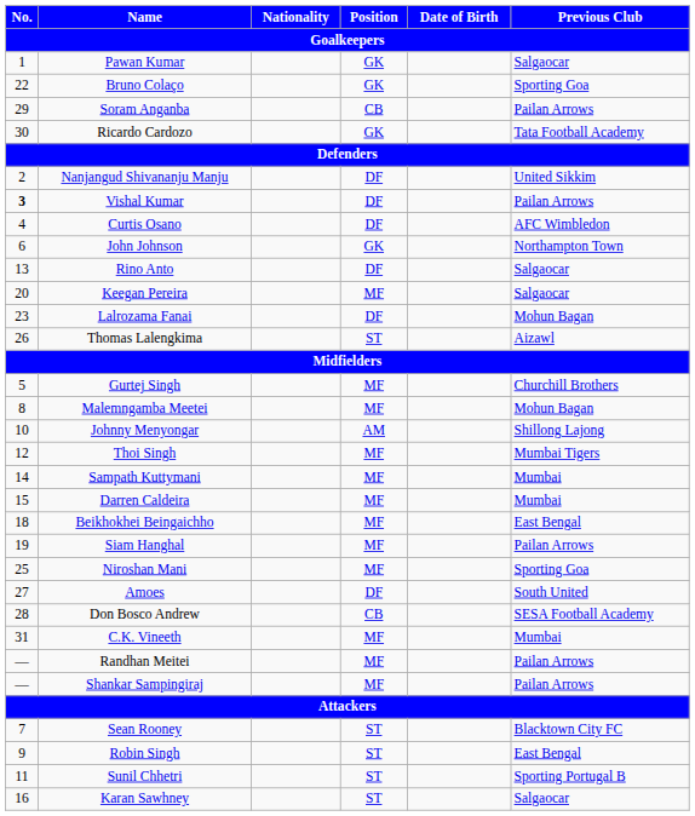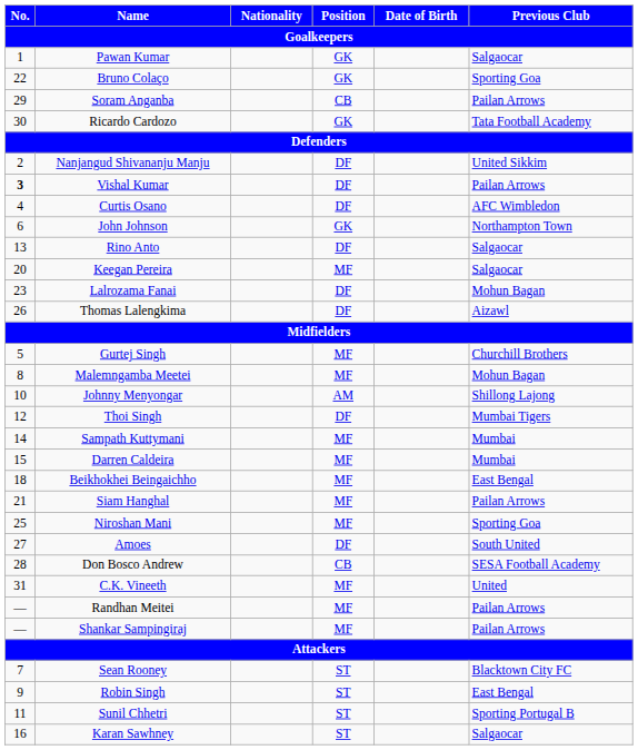Thomas Lalengkima | Position: ST -> DF
Thoi Singh | Position: MF -> DF
Siam Hanghal | No.: 19 -> 21
C.K. Vineeth | Previous Club: Mumbai -> United
